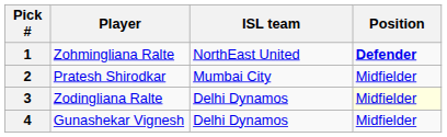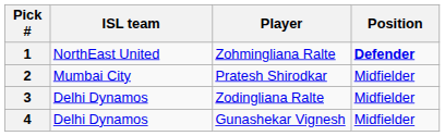columns swapped: ISL team <-> Player
3 | Position: lightyellow background -> no background
